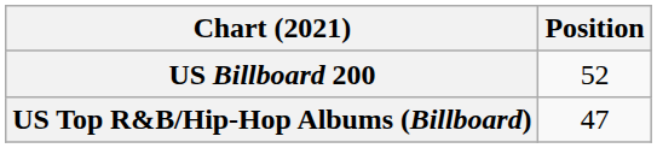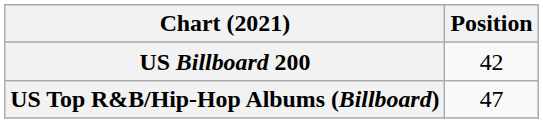US Billboard 200 | Position: 52 -> 42
